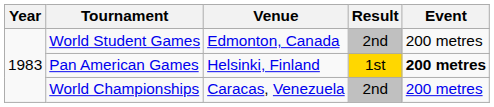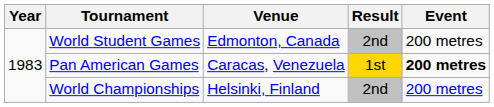Pan American Games | Venue: Helsinki, Finland -> Caracas, Venezuela
World Championships | Venue: Caracas, Venezuela -> Helsinki, Finland
